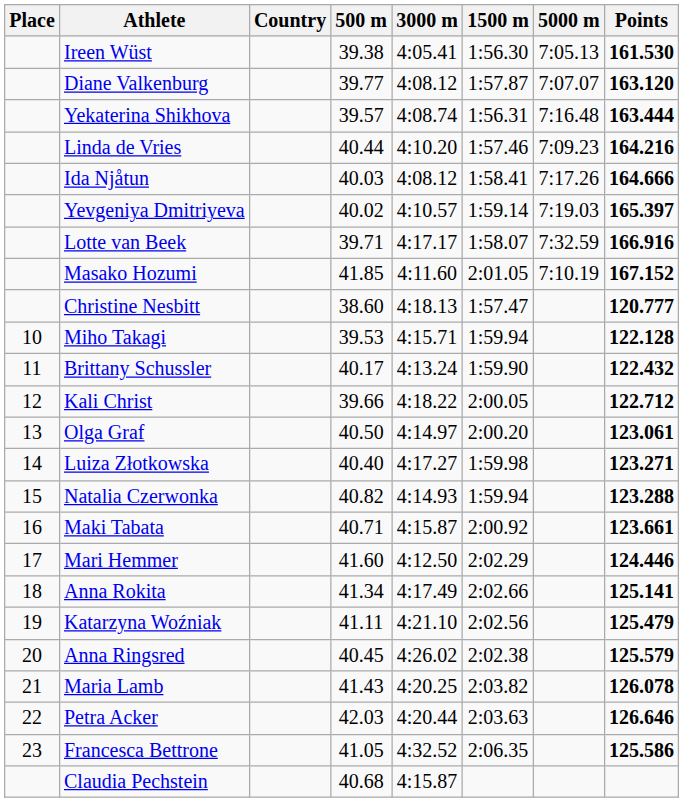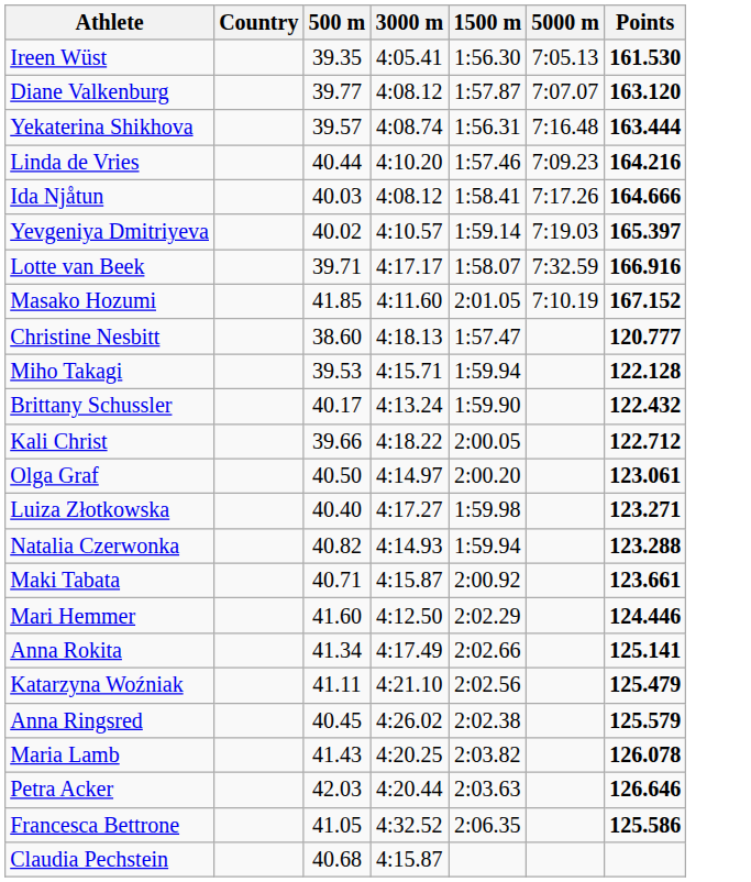- column: Place | 10 | 11 | 12 | 13 | 14 | 15 | 16 | 17 | 18 | 19 | 20 | 21 | 22 | 23
Ireen Wüst | 500 m: 39.38 -> 39.35
